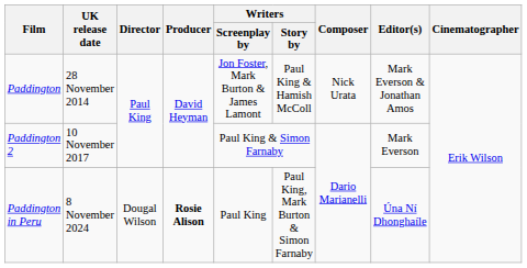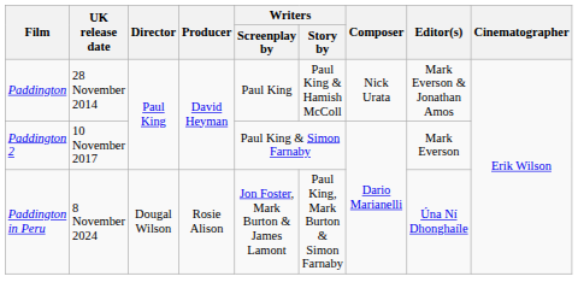Paddington | Writers / Screenplay by: Jon Foster, Mark Burton & James Lamont -> Paul King
Paddington in Peru | Producer: bold -> normal
Paddington in Peru | Writers / Screenplay by: Paul King -> Jon Foster, Mark Burton & James Lamont
